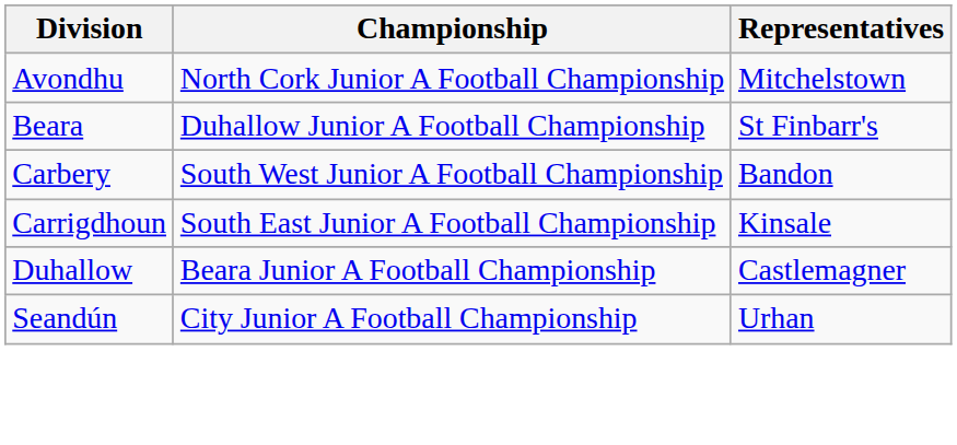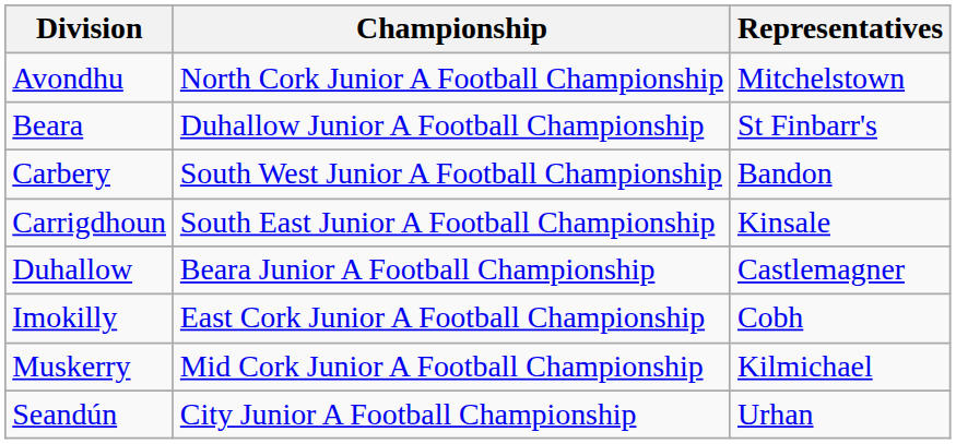+ row: Imokilly | East Cork Junior A Football Championship | Cobh
+ row: Muskerry | Mid Cork Junior A Football Championship | Kilmichael
